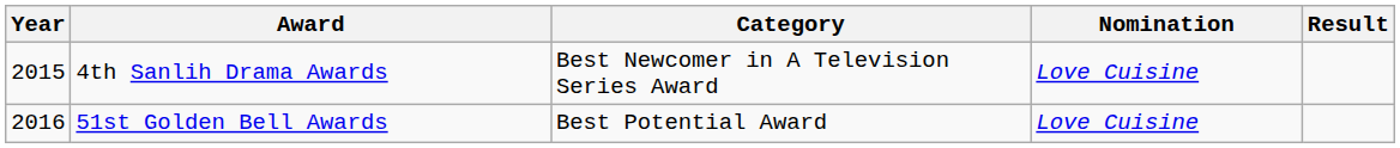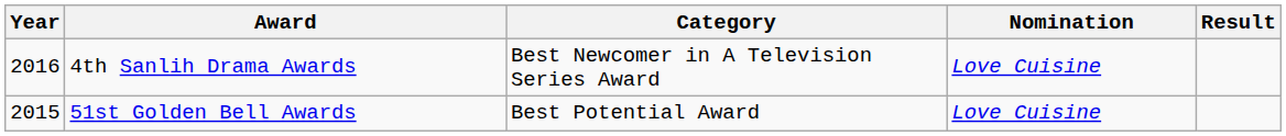4th Sanlih Drama Awards | Year: 2015 -> 2016
51st Golden Bell Awards | Year: 2016 -> 2015
